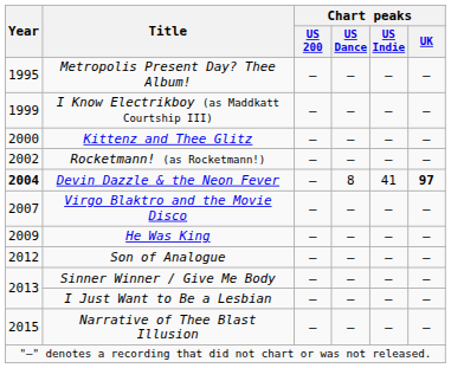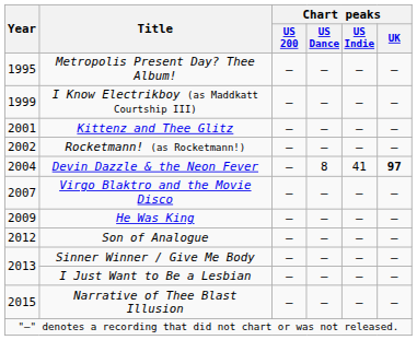Kittenz and Thee Glitz | Year: 2000 -> 2001
Devin Dazzle & the Neon Fever | Year: bold -> normal
